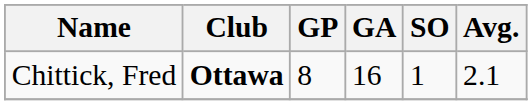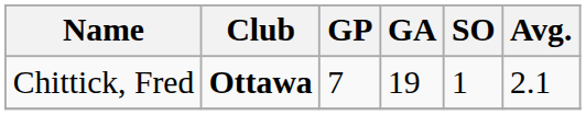Chittick, Fred | GP: 8 -> 7
Chittick, Fred | GA: 16 -> 19
